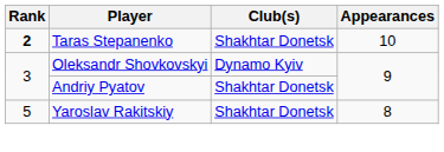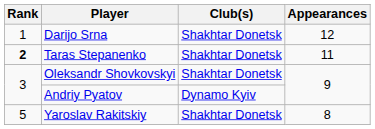+ row: 1 | Darijo Srna | Shakhtar Donetsk | 12
Taras Stepanenko | Appearances: 10 -> 11
Oleksandr Shovkovskyi | Club(s): Dynamo Kyiv -> Shakhtar Donetsk
Andriy Pyatov | Club(s): Shakhtar Donetsk -> Dynamo Kyiv
